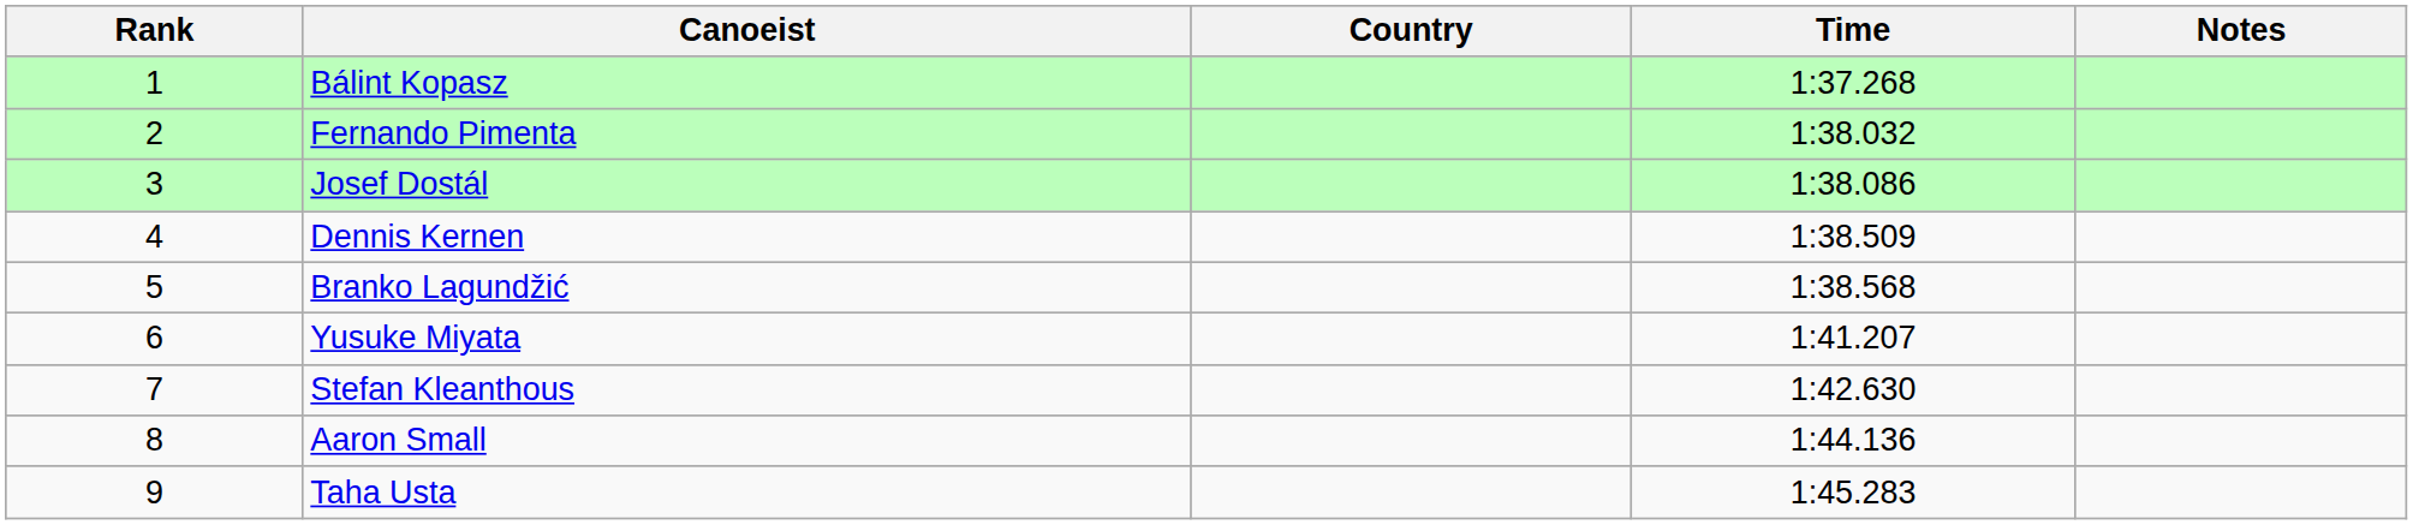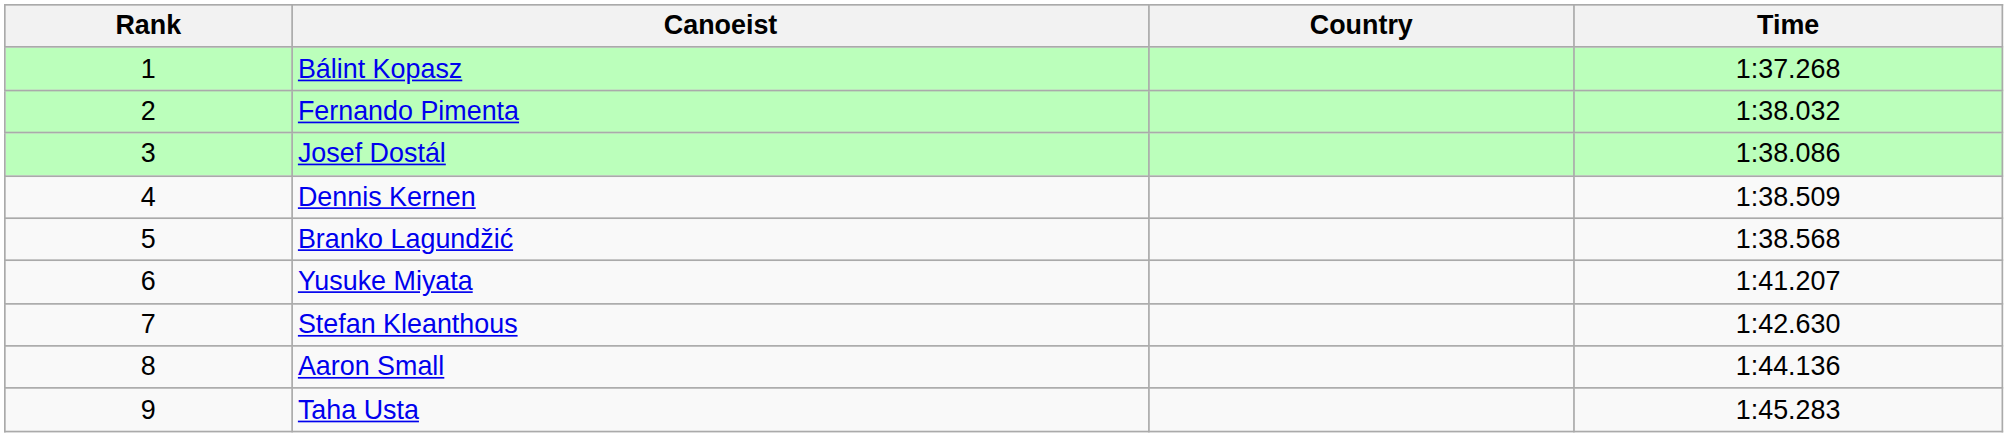- column: Notes
